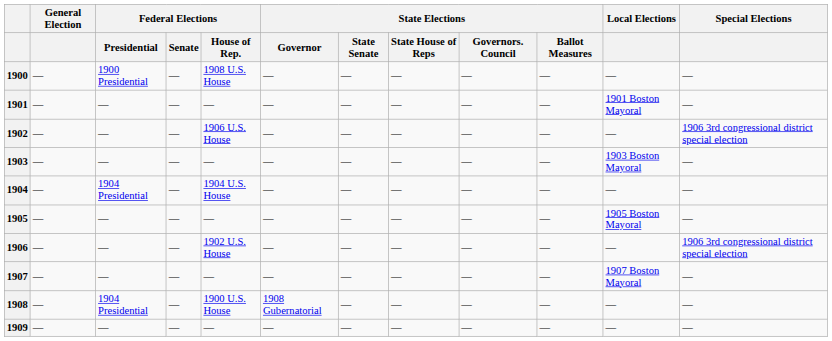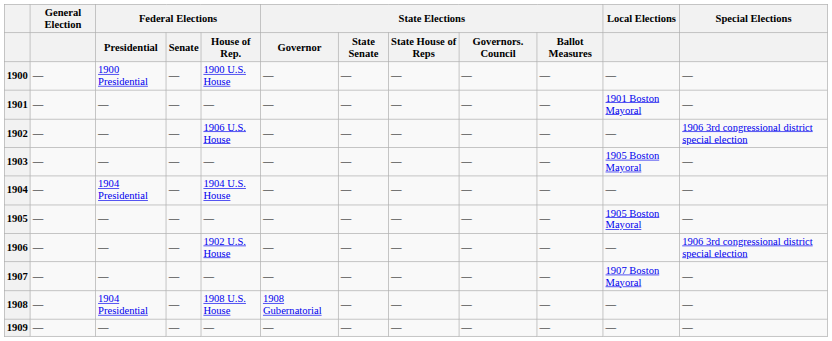1900 | Federal Elections / House of Rep.: 1908 U.S. House -> 1900 U.S. House
1903 | Local Elections: 1903 Boston Mayoral -> 1905 Boston Mayoral
1908 | Federal Elections / House of Rep.: 1900 U.S. House -> 1908 U.S. House
